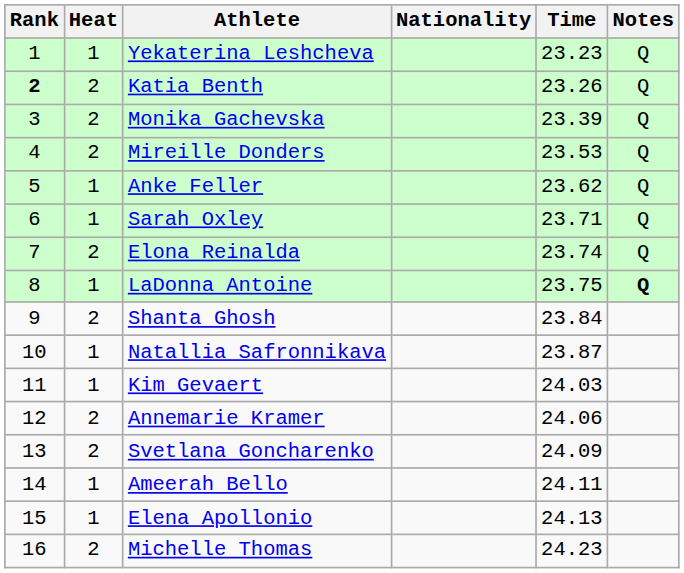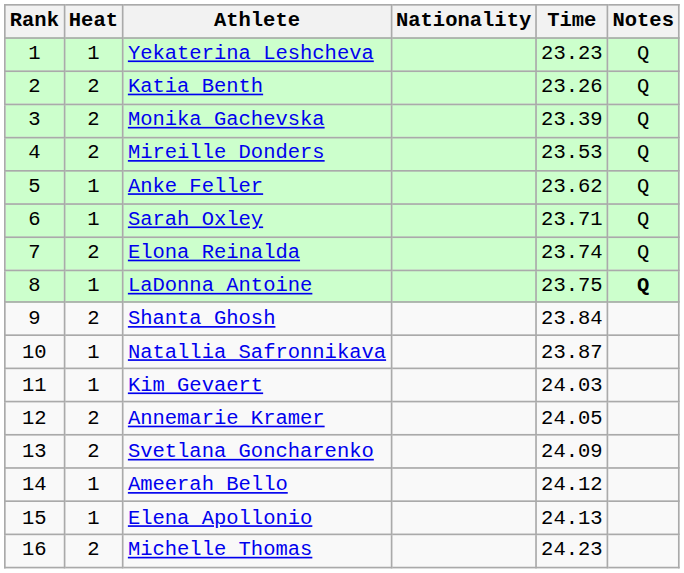Katia Benth | Rank: bold -> normal
Annemarie Kramer | Time: 24.06 -> 24.05
Ameerah Bello | Time: 24.11 -> 24.12
